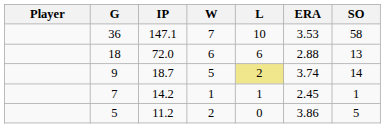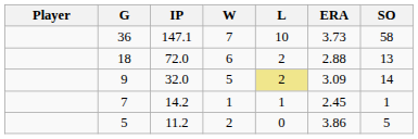36 | ERA: 3.53 -> 3.73
18 | L: 6 -> 2
9 | IP: 18.7 -> 32.0
9 | ERA: 3.74 -> 3.09
